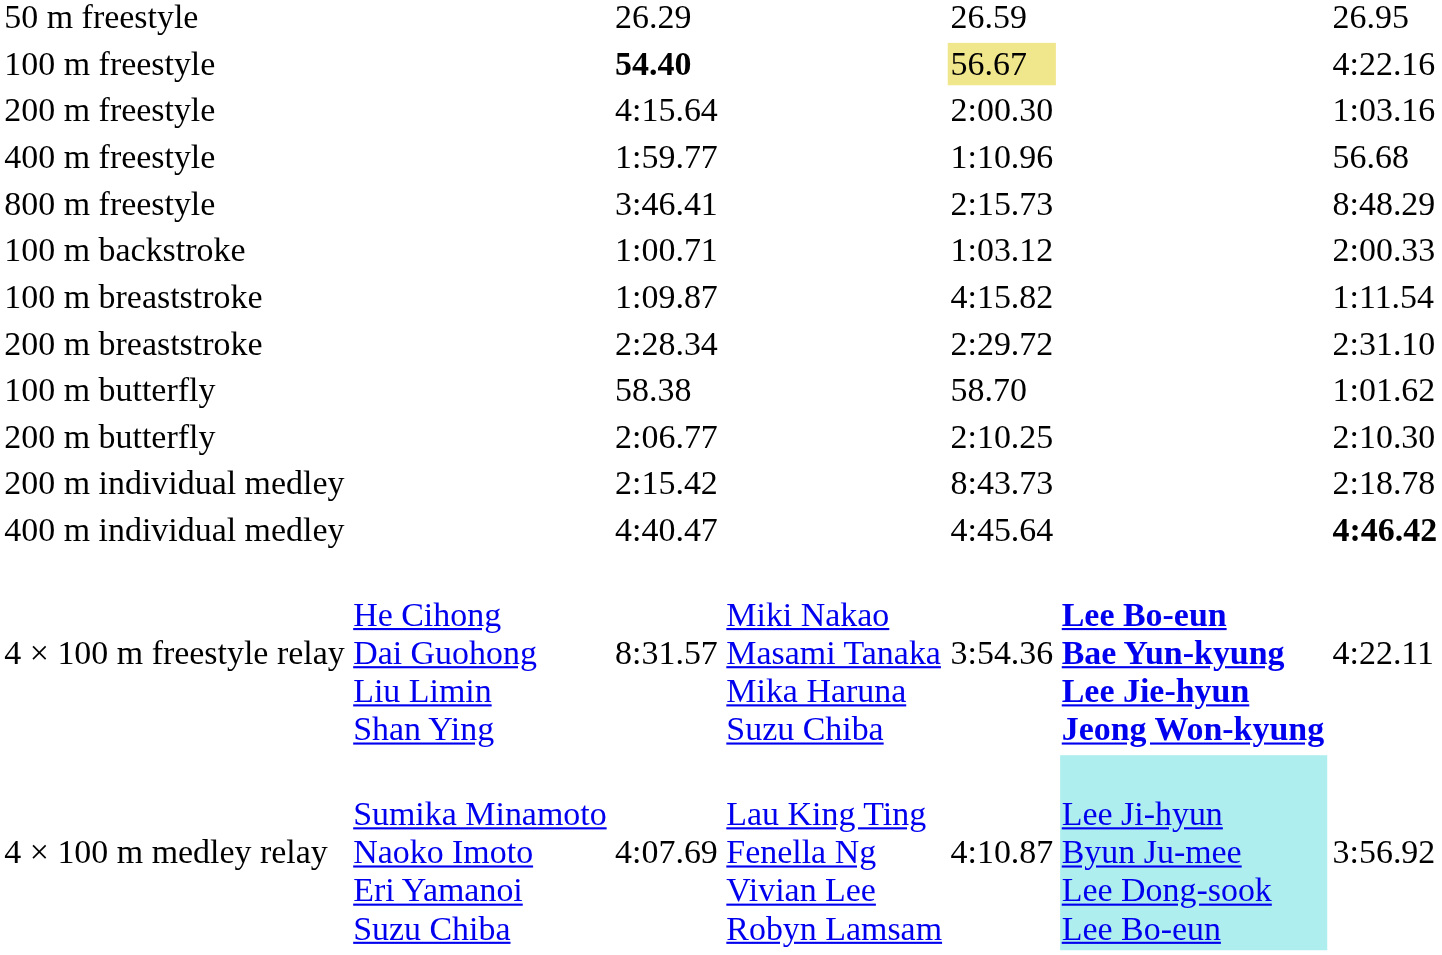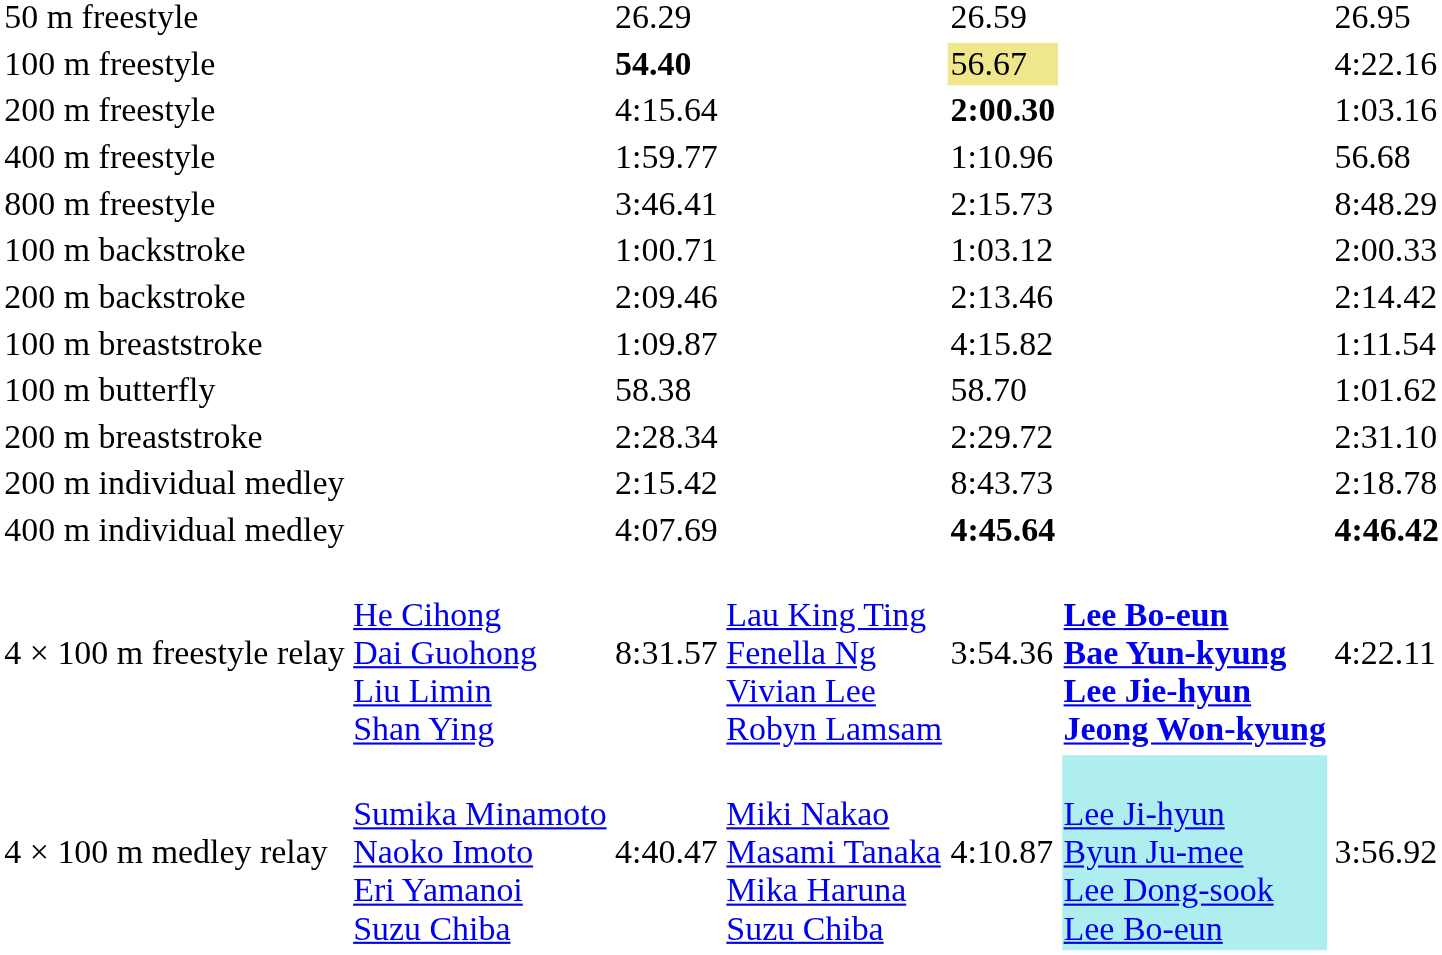200 m freestyle | column 5: normal -> bold
+ row: 200 m backstroke | 2:09.46 | 2:13.46 | 2:14.42
rows swapped: 200 m breaststroke <-> 100 m butterfly
- row: 200 m butterfly | 2:06.77 | 2:10.25 | 2:10.30
400 m individual medley | column 3: 4:40.47 -> 4:07.69
400 m individual medley | column 5: normal -> bold
4 × 100 m freestyle relay | column 4: Miki Nakao Masami Tanaka Mika Haruna Suzu Chiba -> Lau King Ting Fenella Ng Vivian Lee Robyn Lamsam
4 × 100 m medley relay | column 3: 4:07.69 -> 4:40.47
4 × 100 m medley relay | column 4: Lau King Ting Fenella Ng Vivian Lee Robyn Lamsam -> Miki Nakao Masami Tanaka Mika Haruna Suzu Chiba
